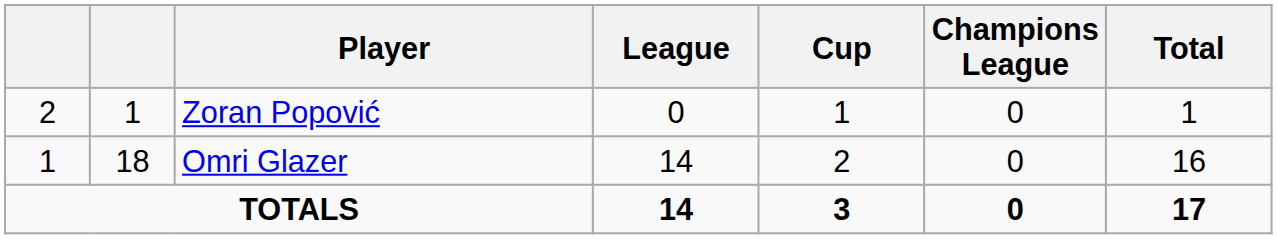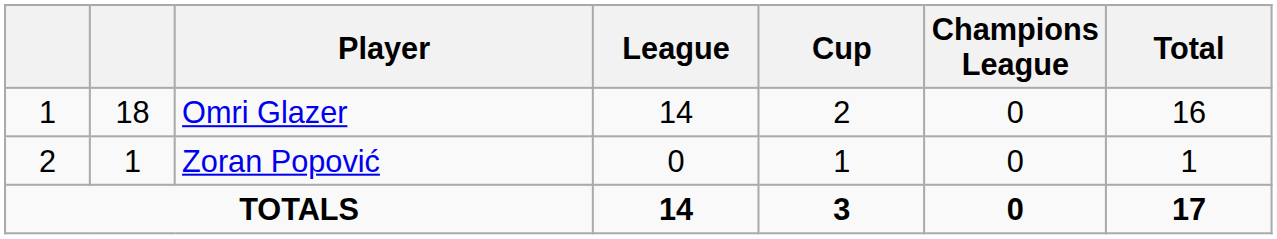rows swapped: Omri Glazer <-> Zoran Popović
